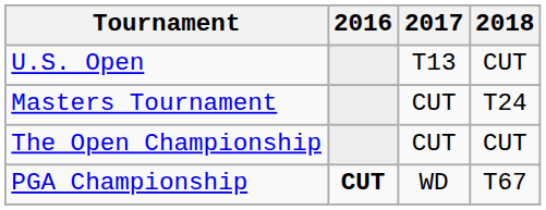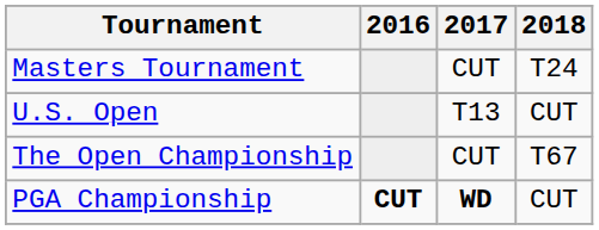rows swapped: Masters Tournament <-> U.S. Open
The Open Championship | 2018: CUT -> T67
PGA Championship | 2017: normal -> bold
PGA Championship | 2018: T67 -> CUT
